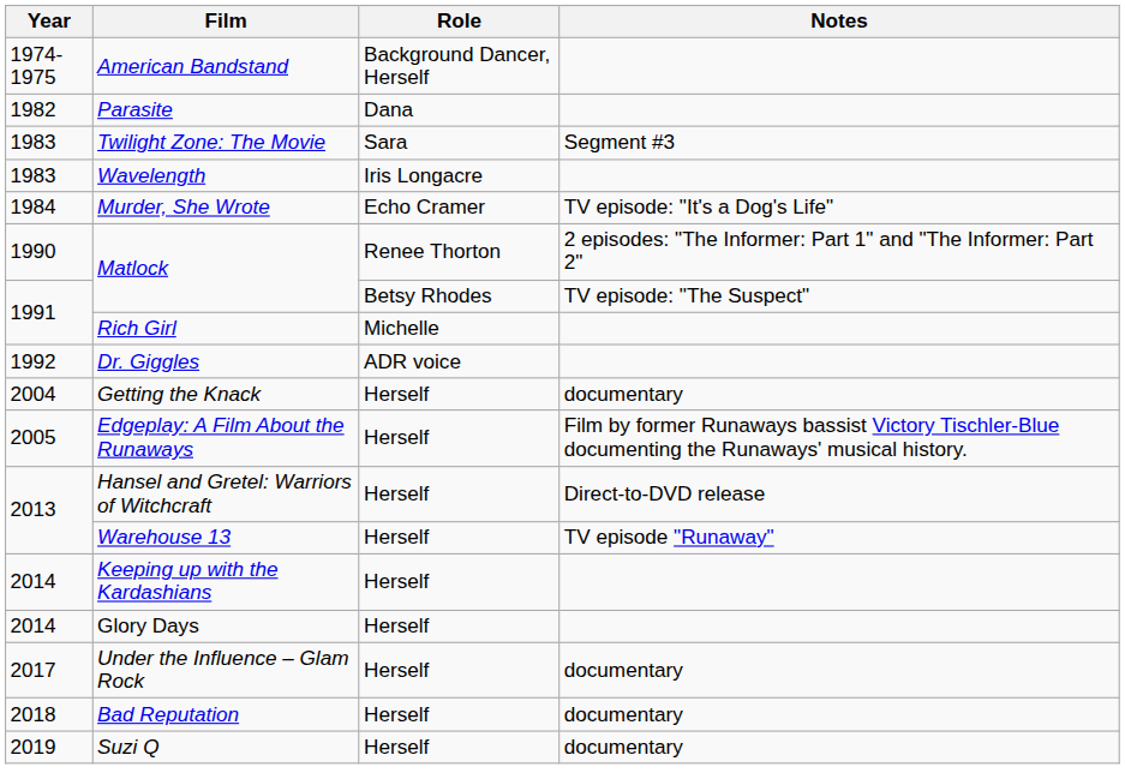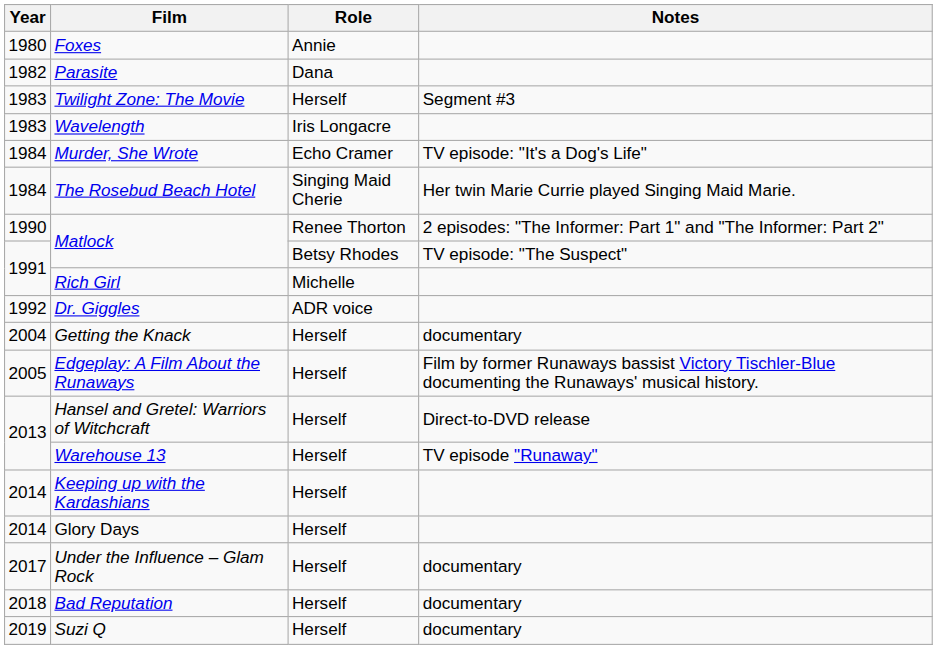- row: 1974-1975 | American Bandstand | Background Dancer, Herself
+ row: 1980 | Foxes | Annie
Twilight Zone: The Movie | Role: Sara -> Herself
+ row: 1984 | The Rosebud Beach Hotel | Singing Maid Cherie | Her twin Marie Currie played Singing Maid Marie.
